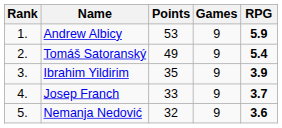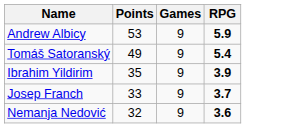- column: Rank | 1. | 2. | 3. | 4. | 5.
